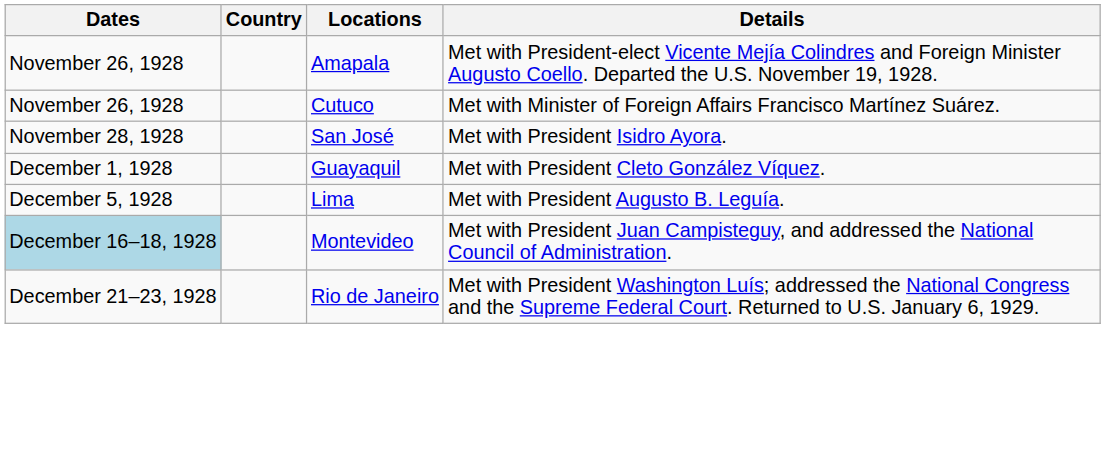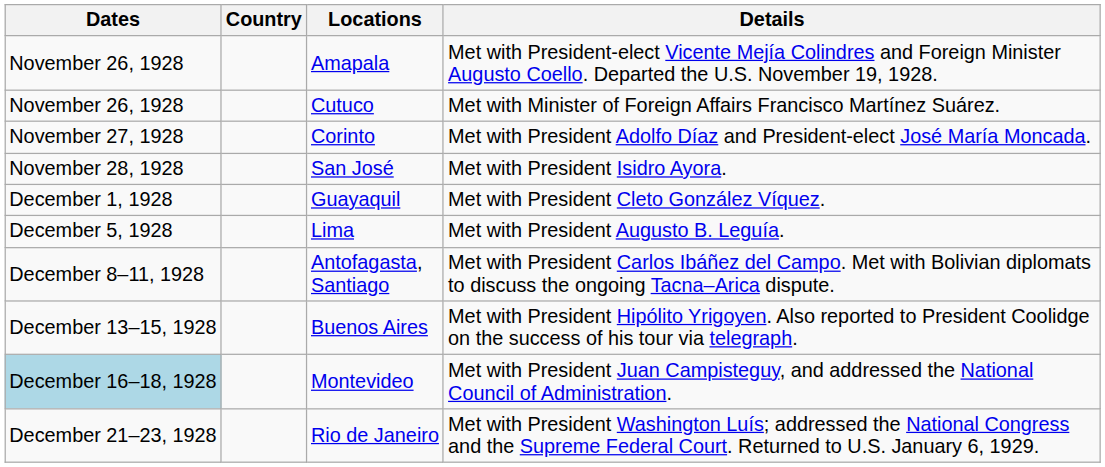+ row: November 27, 1928 | Corinto | Met with President Adolfo Díaz and President-elect José María Moncada.
+ row: December 8–11, 1928 | Antofagasta, Santiago | Met with President Carlos Ibáñez del Campo. Met with Bolivian diplomats to discuss the ongoing Tacna–Arica dispute.
+ row: December 13–15, 1928 | Buenos Aires | Met with President Hipólito Yrigoyen. Also reported to President Coolidge on the success of his tour via telegraph.
